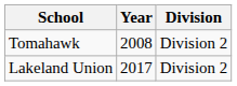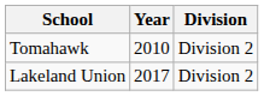Tomahawk | Year: 2008 -> 2010
